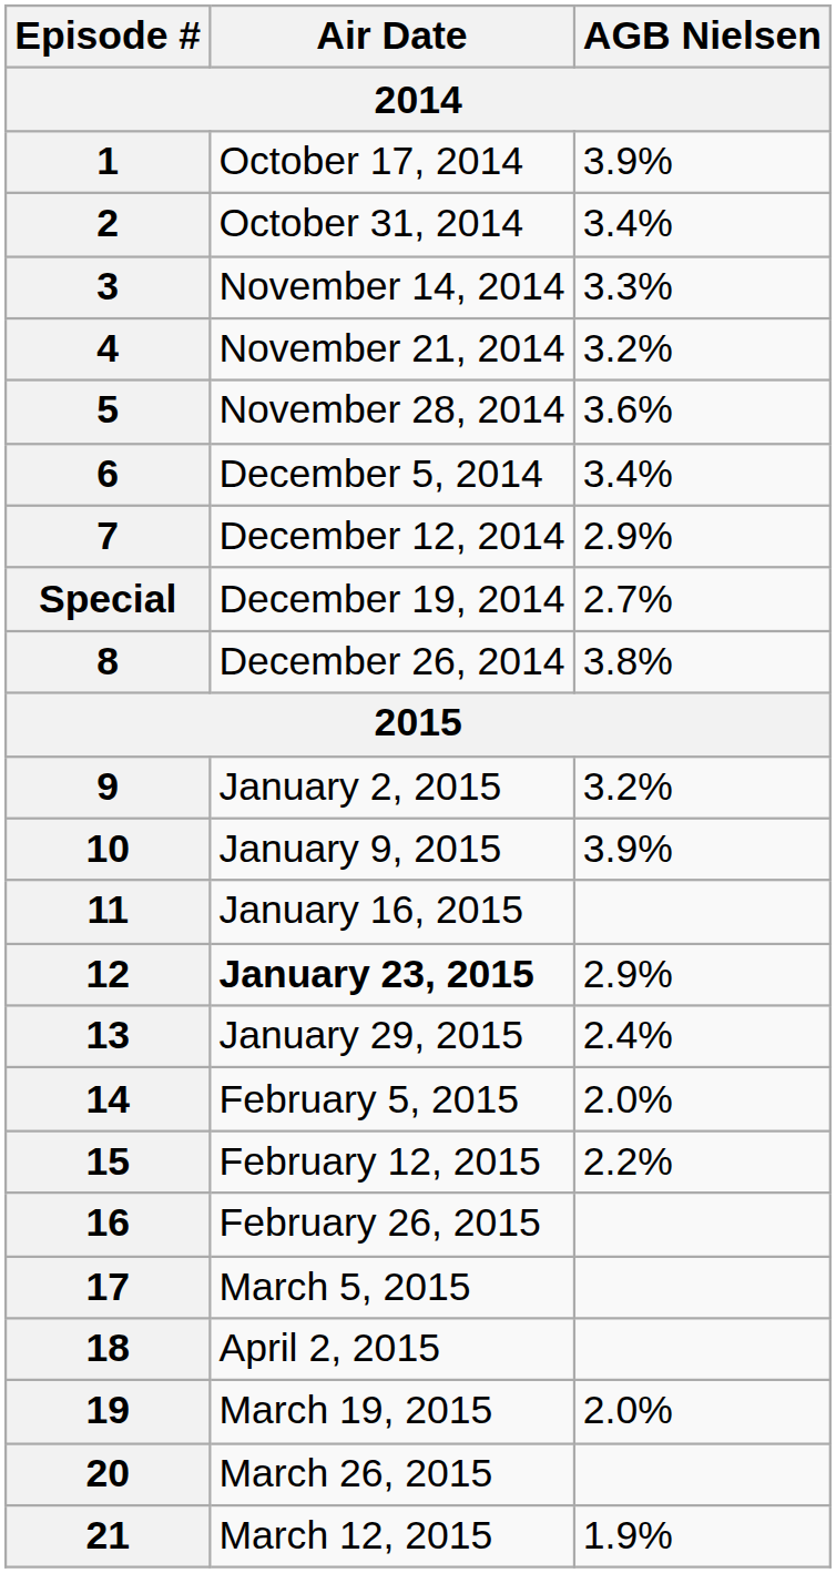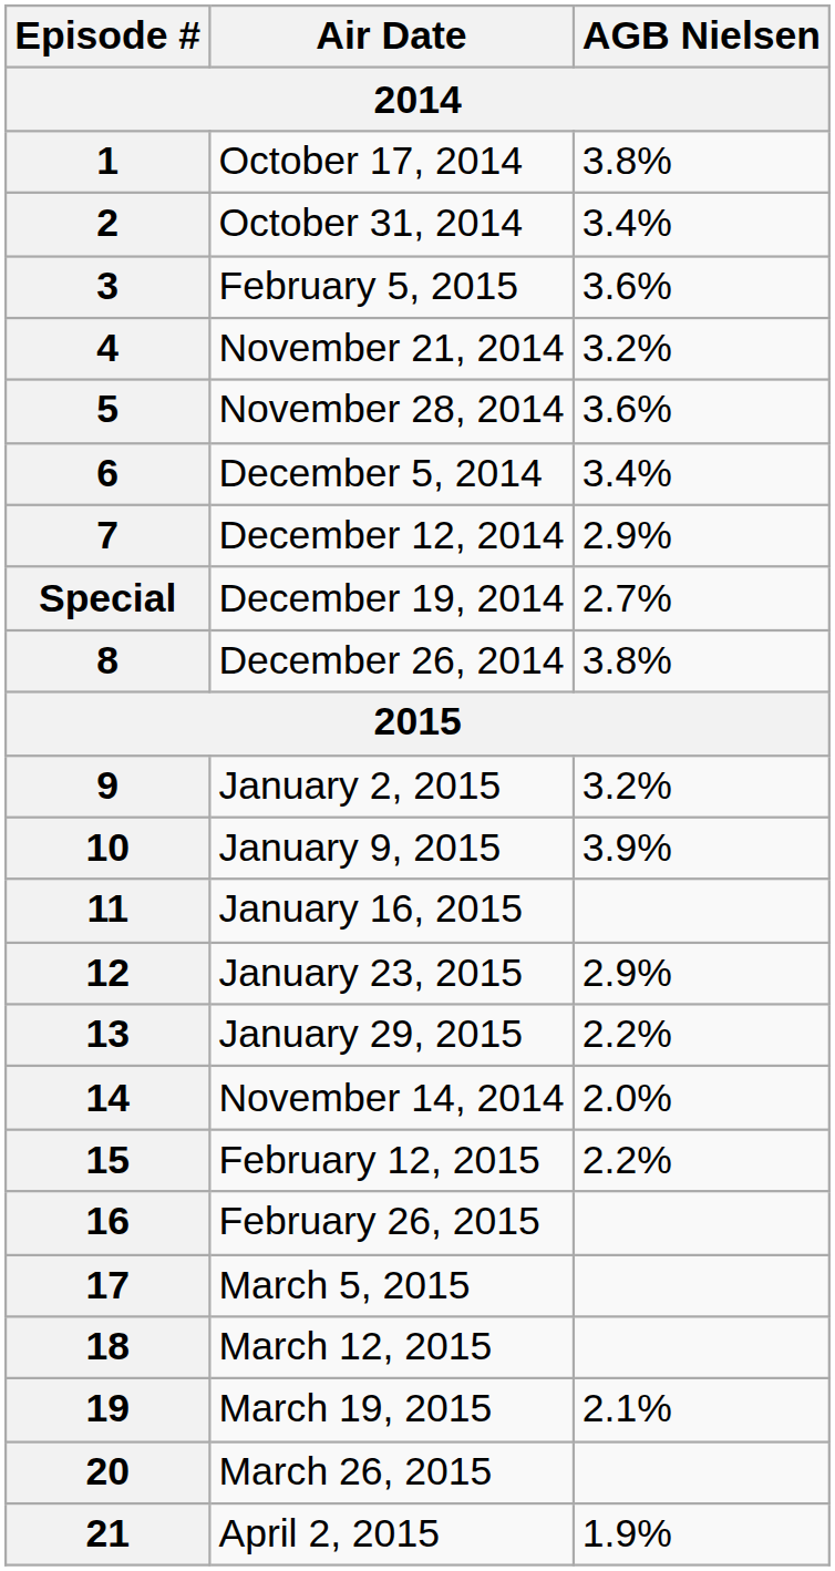1 | AGB Nielsen: 3.9% -> 3.8%
3 | Air Date: November 14, 2014 -> February 5, 2015
3 | AGB Nielsen: 3.3% -> 3.6%
12 | Air Date: bold -> normal
13 | AGB Nielsen: 2.4% -> 2.2%
14 | Air Date: February 5, 2015 -> November 14, 2014
18 | Air Date: April 2, 2015 -> March 12, 2015
19 | AGB Nielsen: 2.0% -> 2.1%
21 | Air Date: March 12, 2015 -> April 2, 2015
